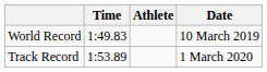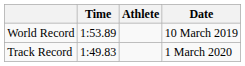World Record | Time: 1:49.83 -> 1:53.89
Track Record | Time: 1:53.89 -> 1:49.83
